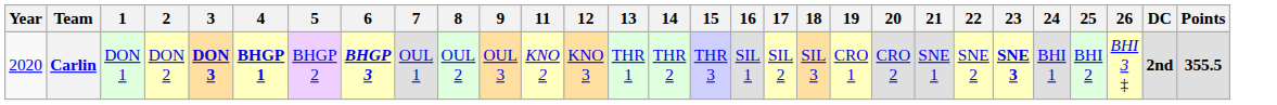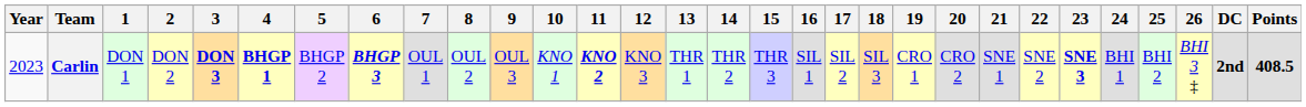+ column: 10 | KNO 1
Carlin | Year: 2020 -> 2023
Carlin | 11: normal -> bold
Carlin | Points: 355.5 -> 408.5
